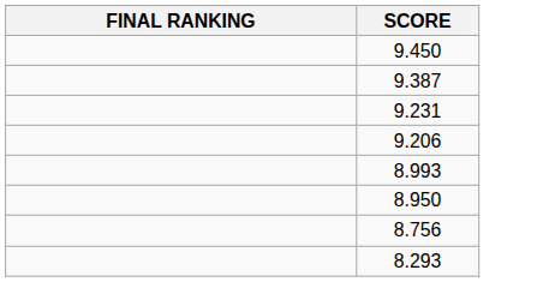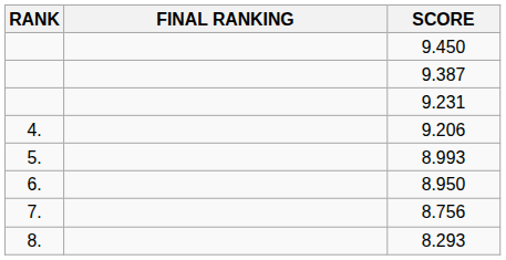+ column: RANK | 4. | 5. | 6. | 7. | 8.
